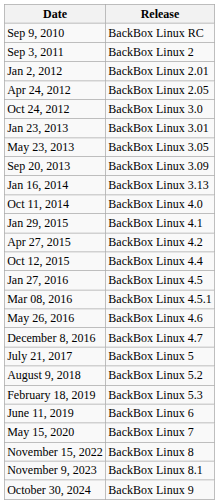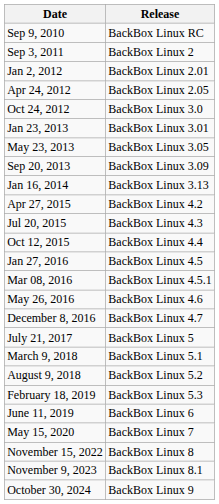- row: Oct 11, 2014 | BackBox Linux 4.0
- row: Jan 29, 2015 | BackBox Linux 4.1
+ row: Jul 20, 2015 | BackBox Linux 4.3
+ row: March 9, 2018 | BackBox Linux 5.1
